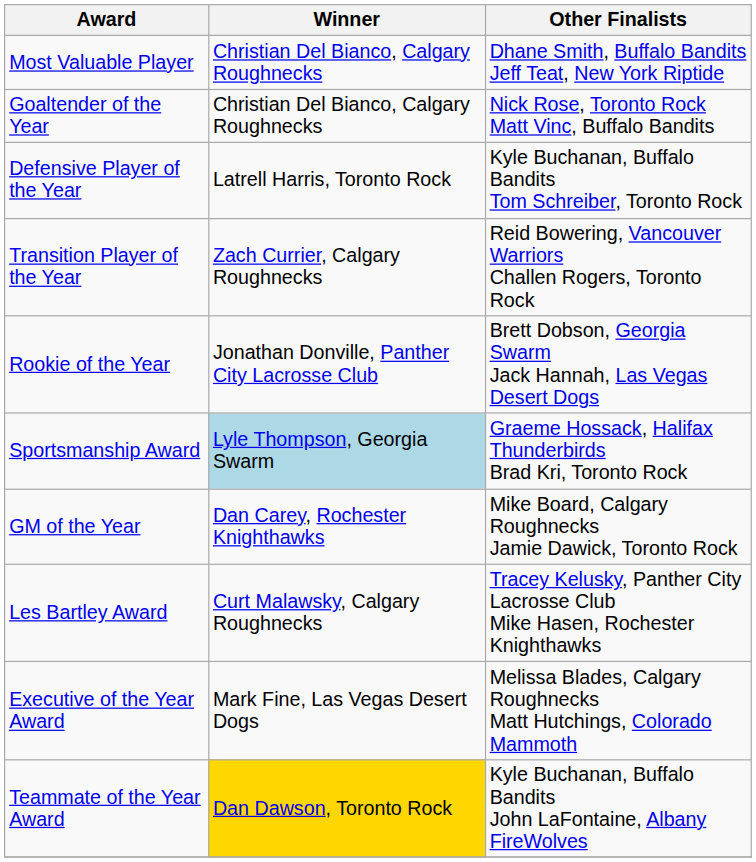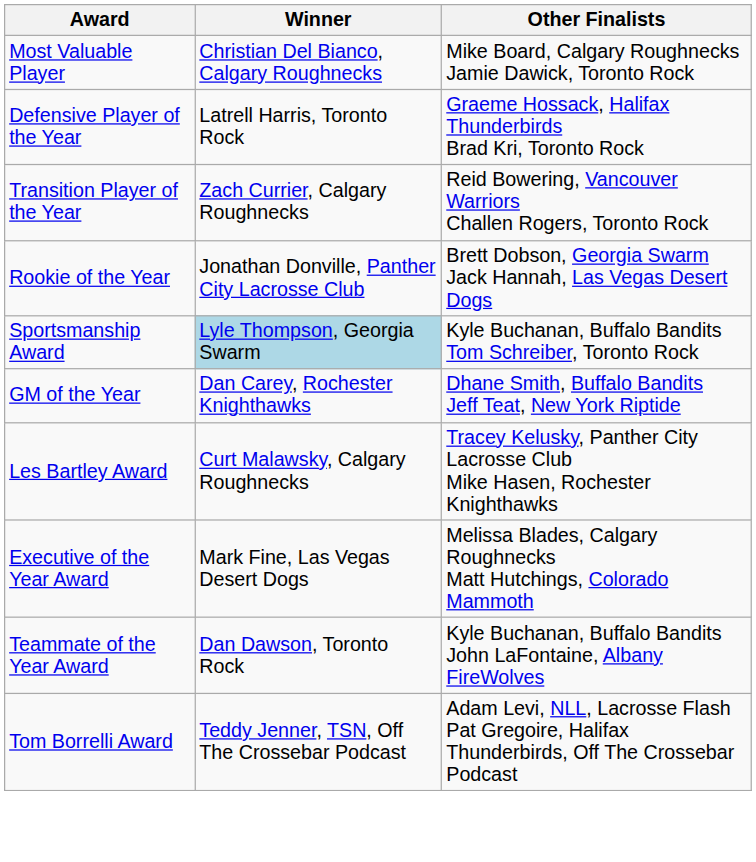Most Valuable Player | Other Finalists: Dhane Smith, Buffalo Bandits Jeff Teat, New York Riptide -> Mike Board, Calgary Roughnecks Jamie Dawick, Toronto Rock
- row: Goaltender of the Year | Christian Del Bianco, Calgary Roughnecks | Nick Rose, Toronto Rock Matt Vinc, Buffalo Bandits
Defensive Player of the Year | Other Finalists: Kyle Buchanan, Buffalo Bandits Tom Schreiber, Toronto Rock -> Graeme Hossack, Halifax Thunderbirds Brad Kri, Toronto Rock
Sportsmanship Award | Other Finalists: Graeme Hossack, Halifax Thunderbirds Brad Kri, Toronto Rock -> Kyle Buchanan, Buffalo Bandits Tom Schreiber, Toronto Rock
GM of the Year | Other Finalists: Mike Board, Calgary Roughnecks Jamie Dawick, Toronto Rock -> Dhane Smith, Buffalo Bandits Jeff Teat, New York Riptide
Teammate of the Year Award | Winner: gold background -> no background
+ row: Tom Borrelli Award | Teddy Jenner, TSN, Off The Crossebar Podcast | Adam Levi, NLL, Lacrosse Flash Pat Gregoire, Halifax Thunderbirds, Off The Crossebar Podcast
